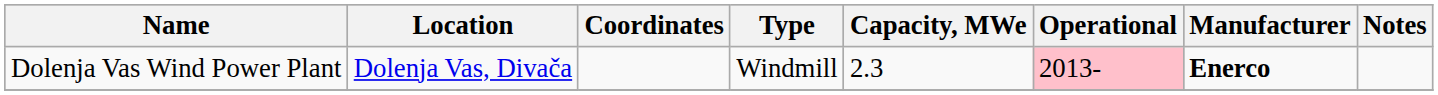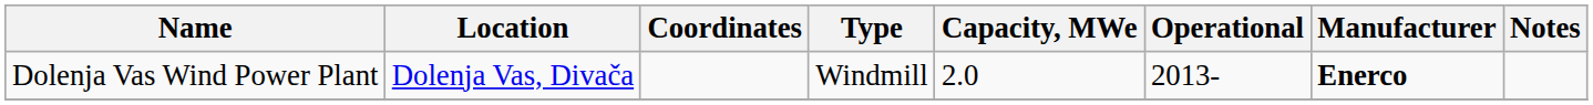Dolenja Vas Wind Power Plant | Capacity, MWe: 2.3 -> 2.0
Dolenja Vas Wind Power Plant | Operational: pink background -> no background
